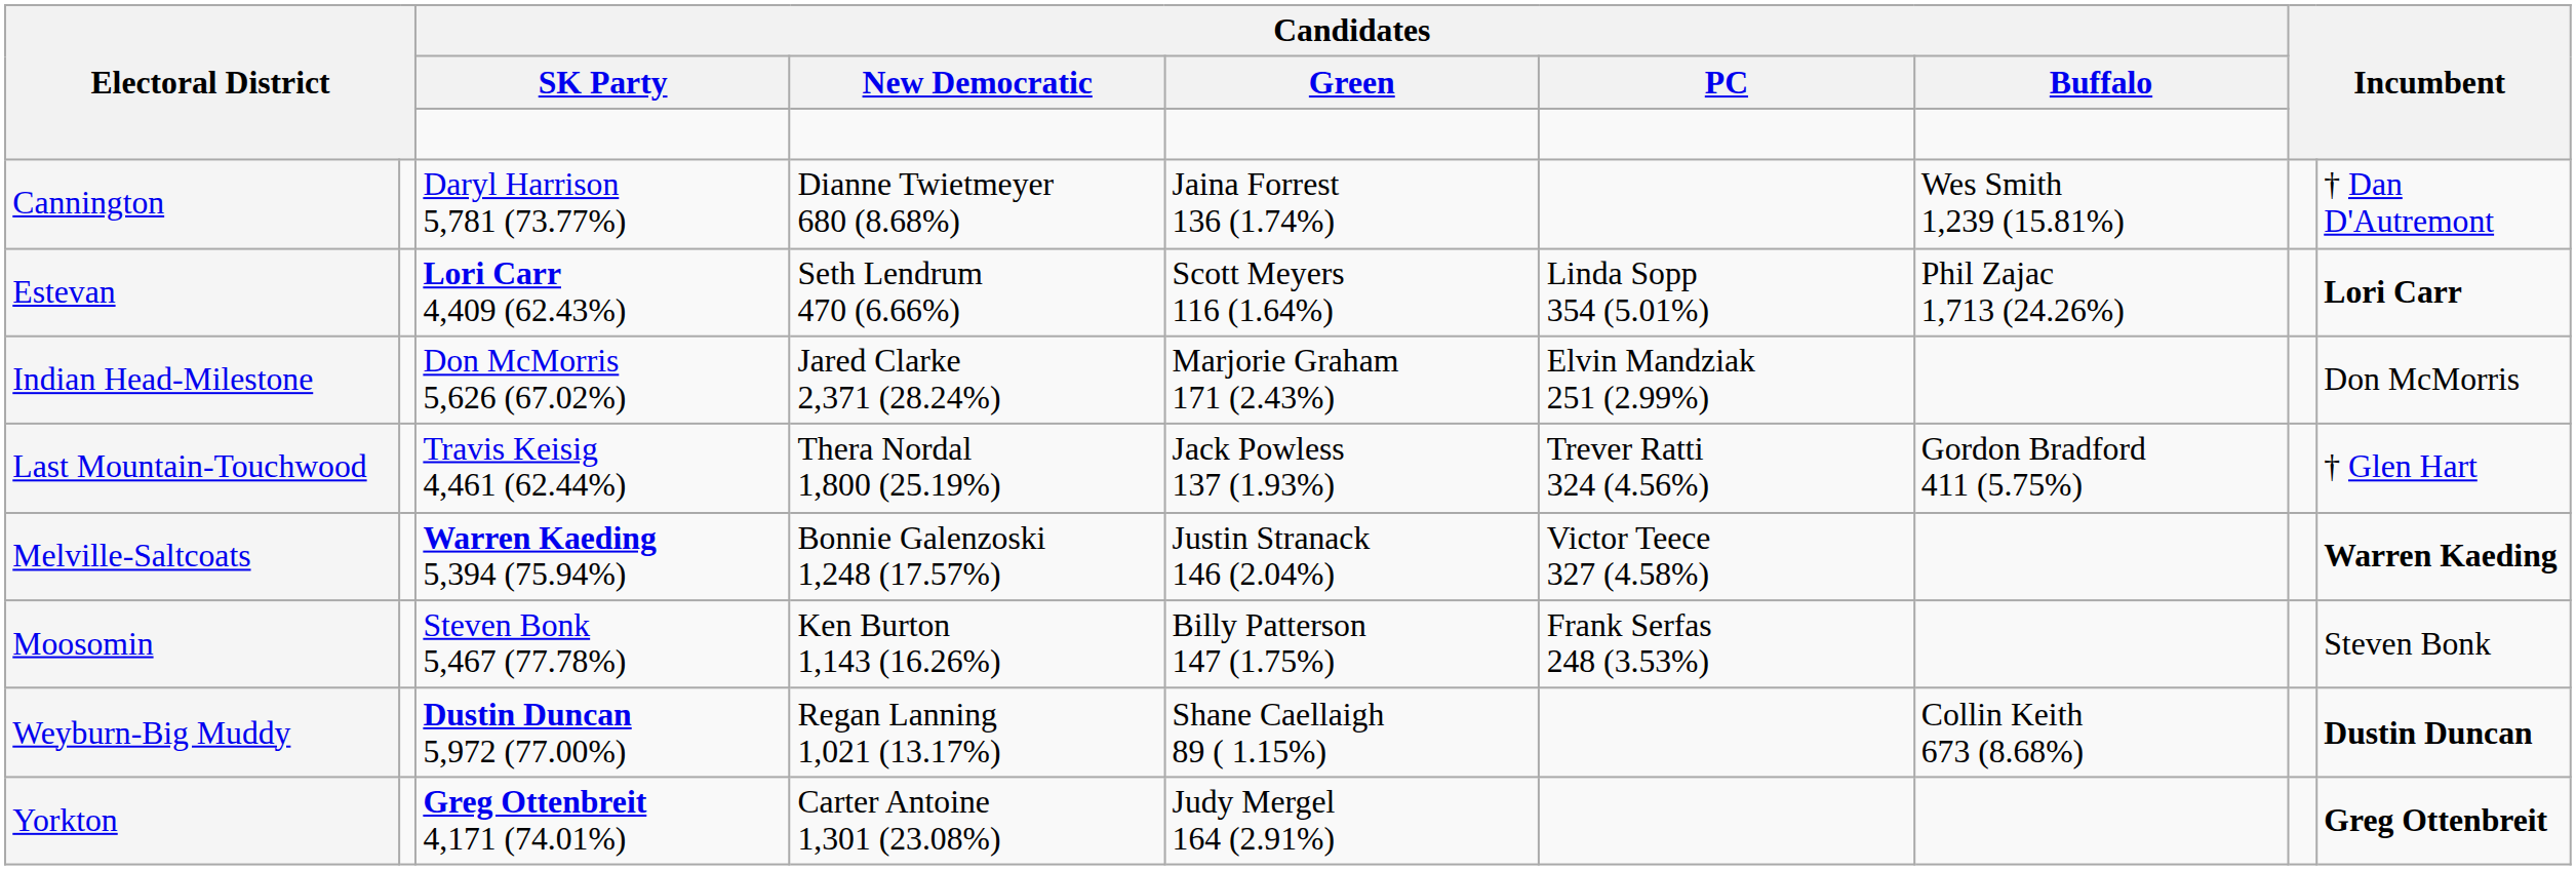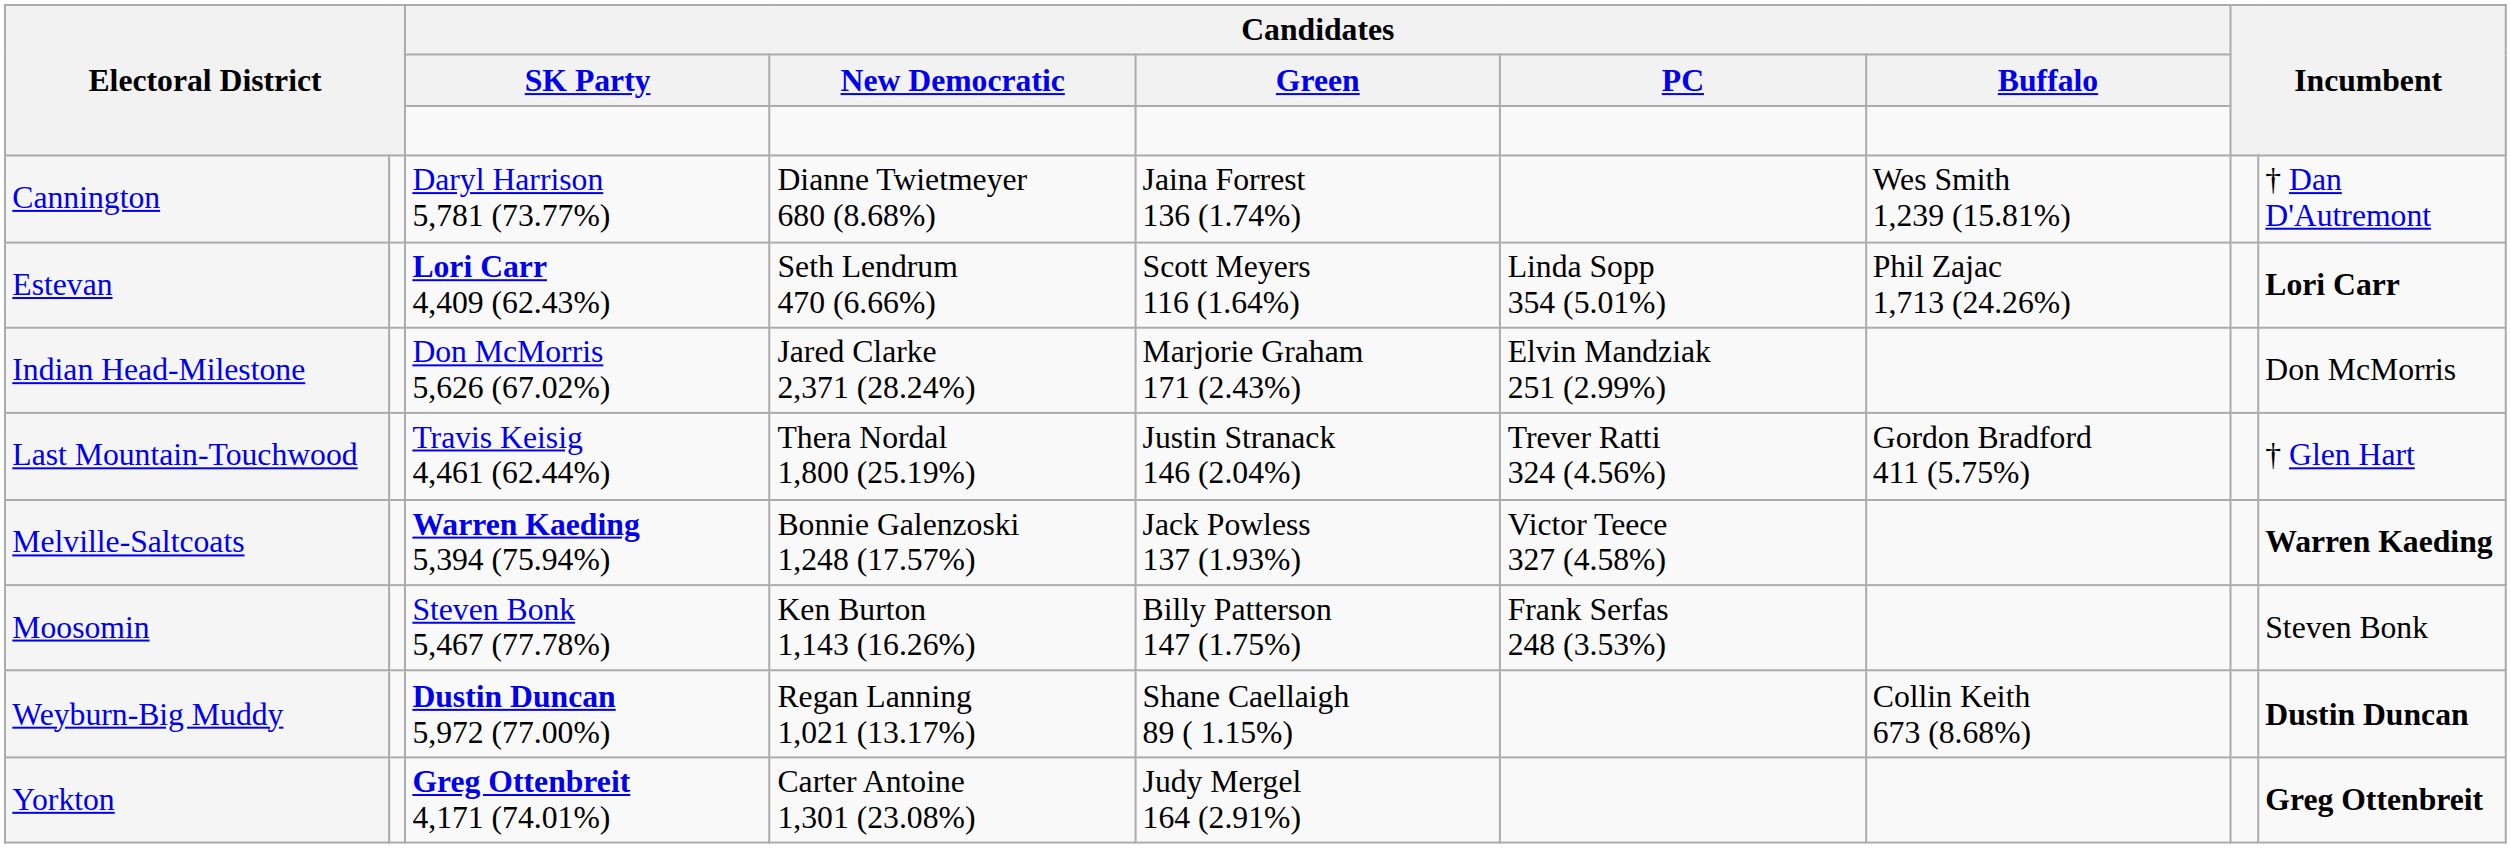Last Mountain-Touchwood | Candidates / Green: Jack Powless 137 (1.93%) -> Justin Stranack 146 (2.04%)
Melville-Saltcoats | Candidates / Green: Justin Stranack 146 (2.04%) -> Jack Powless 137 (1.93%)
